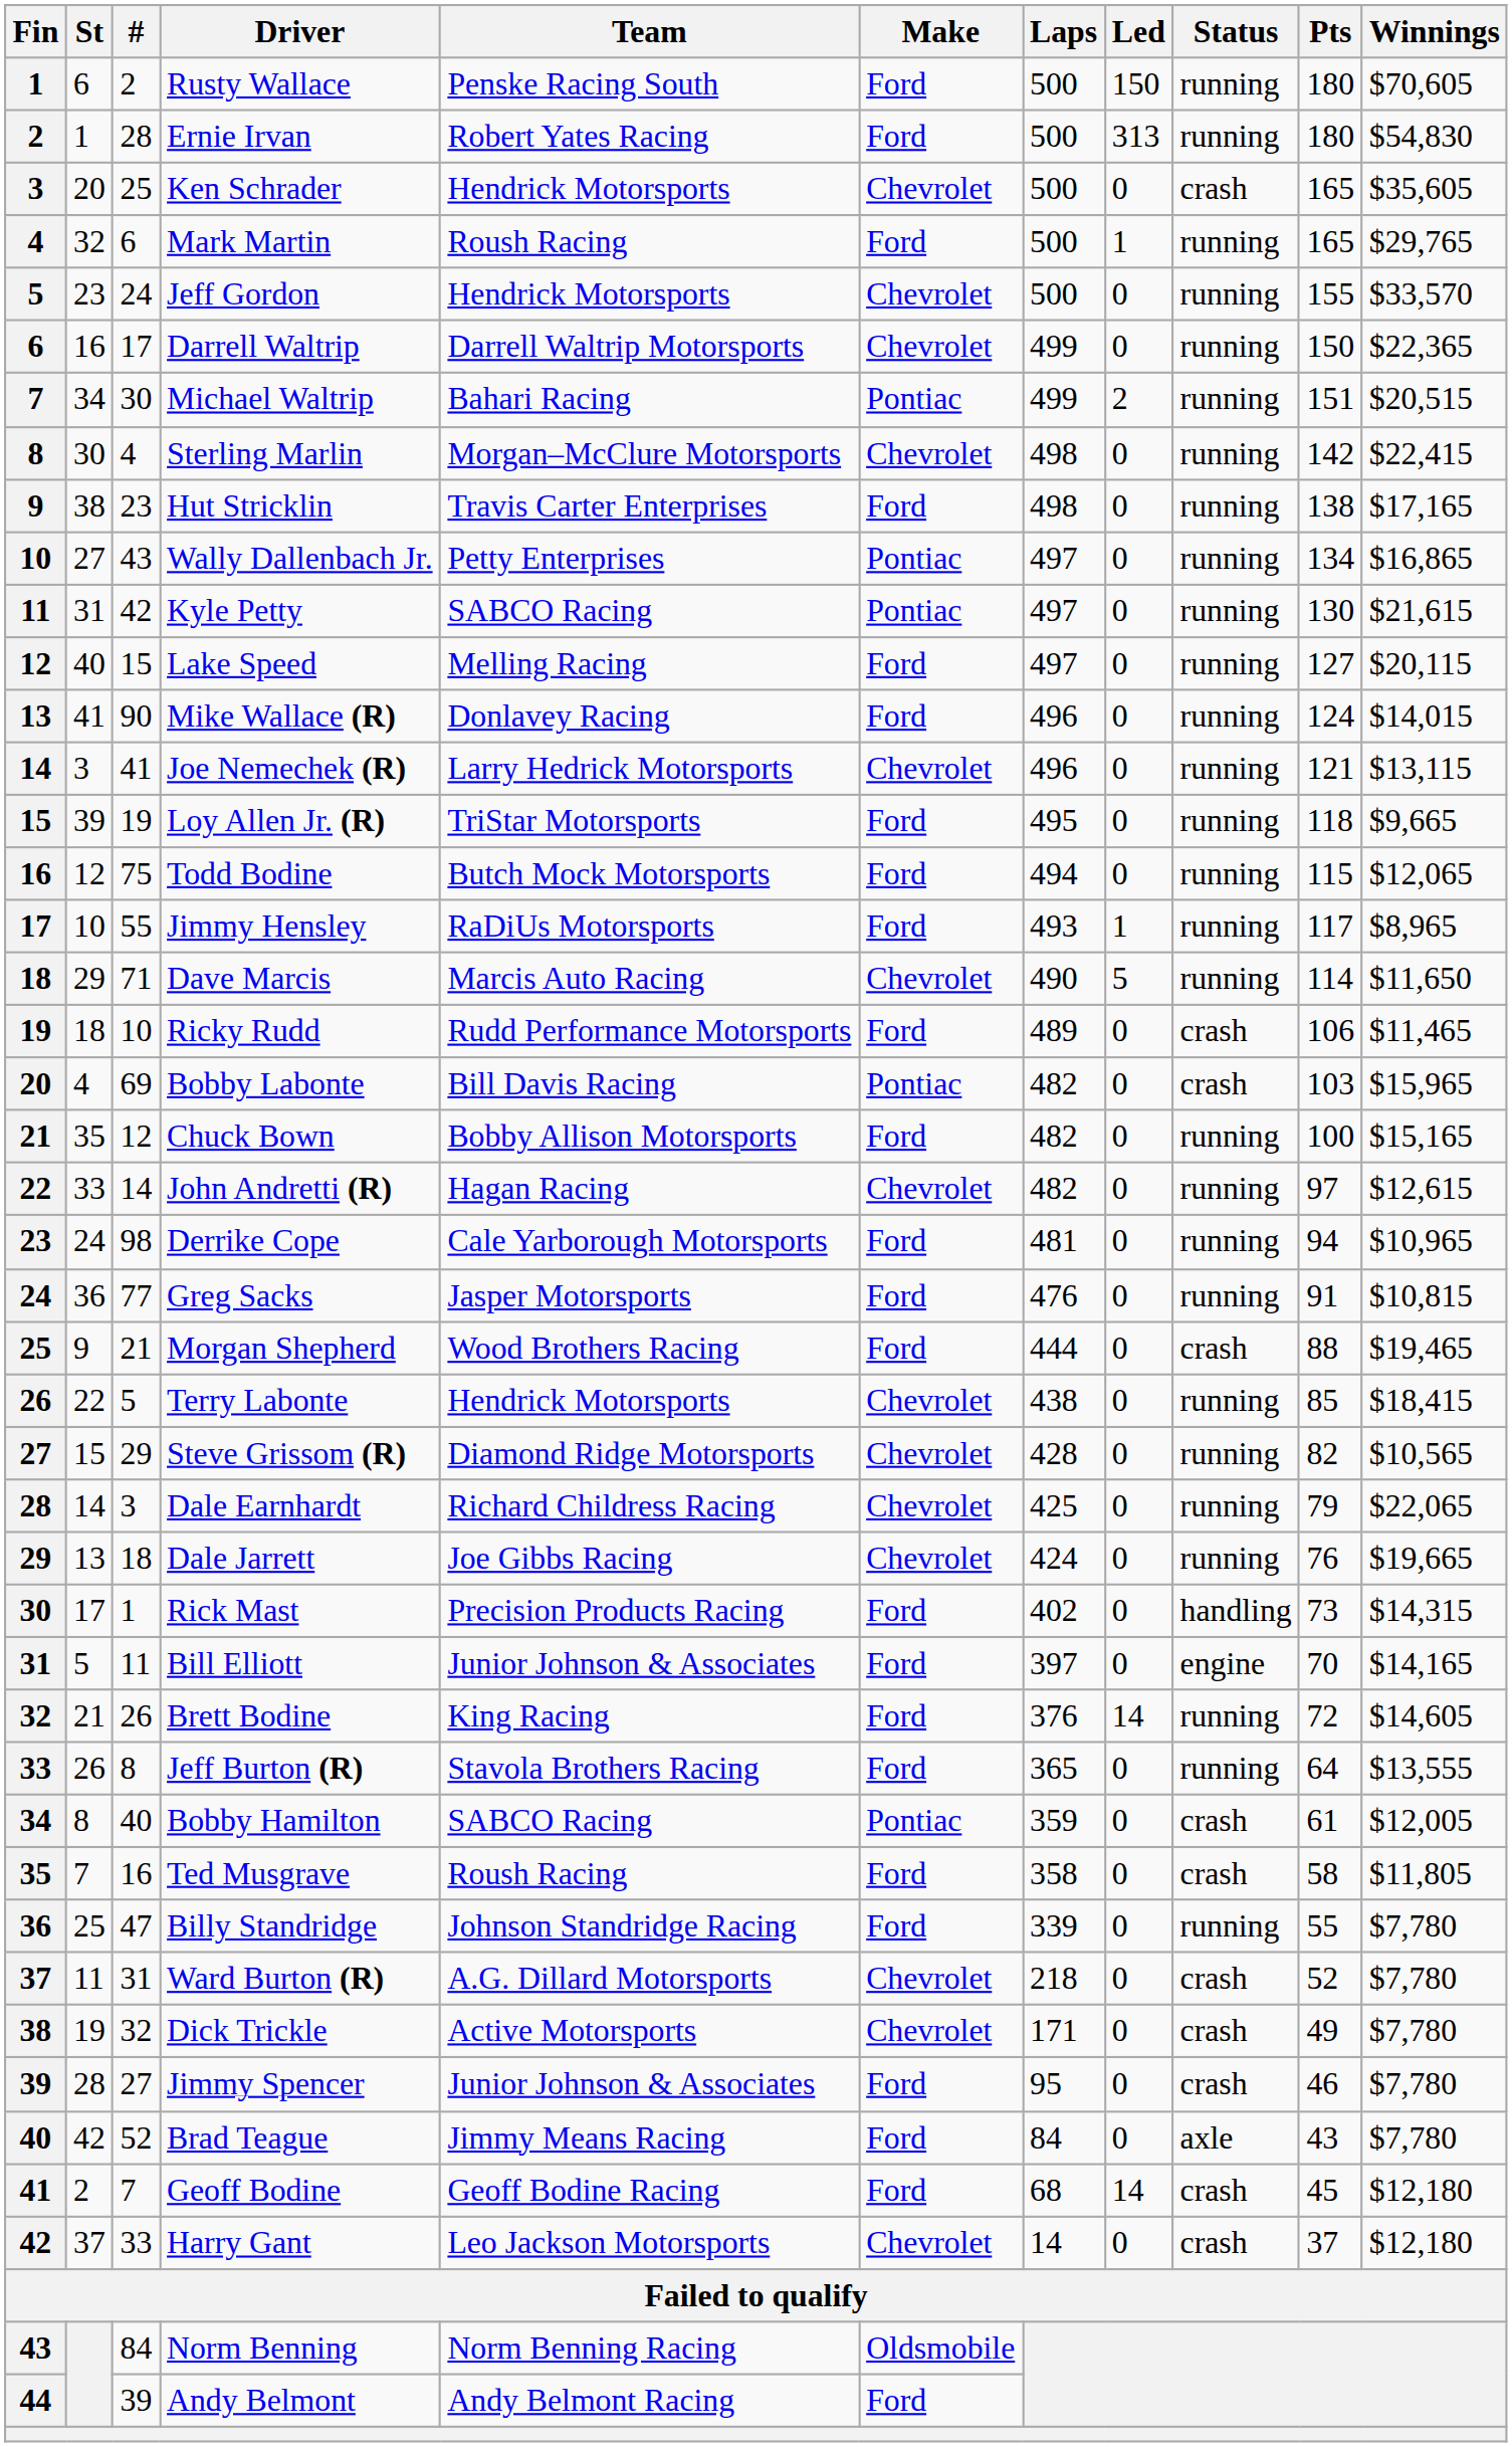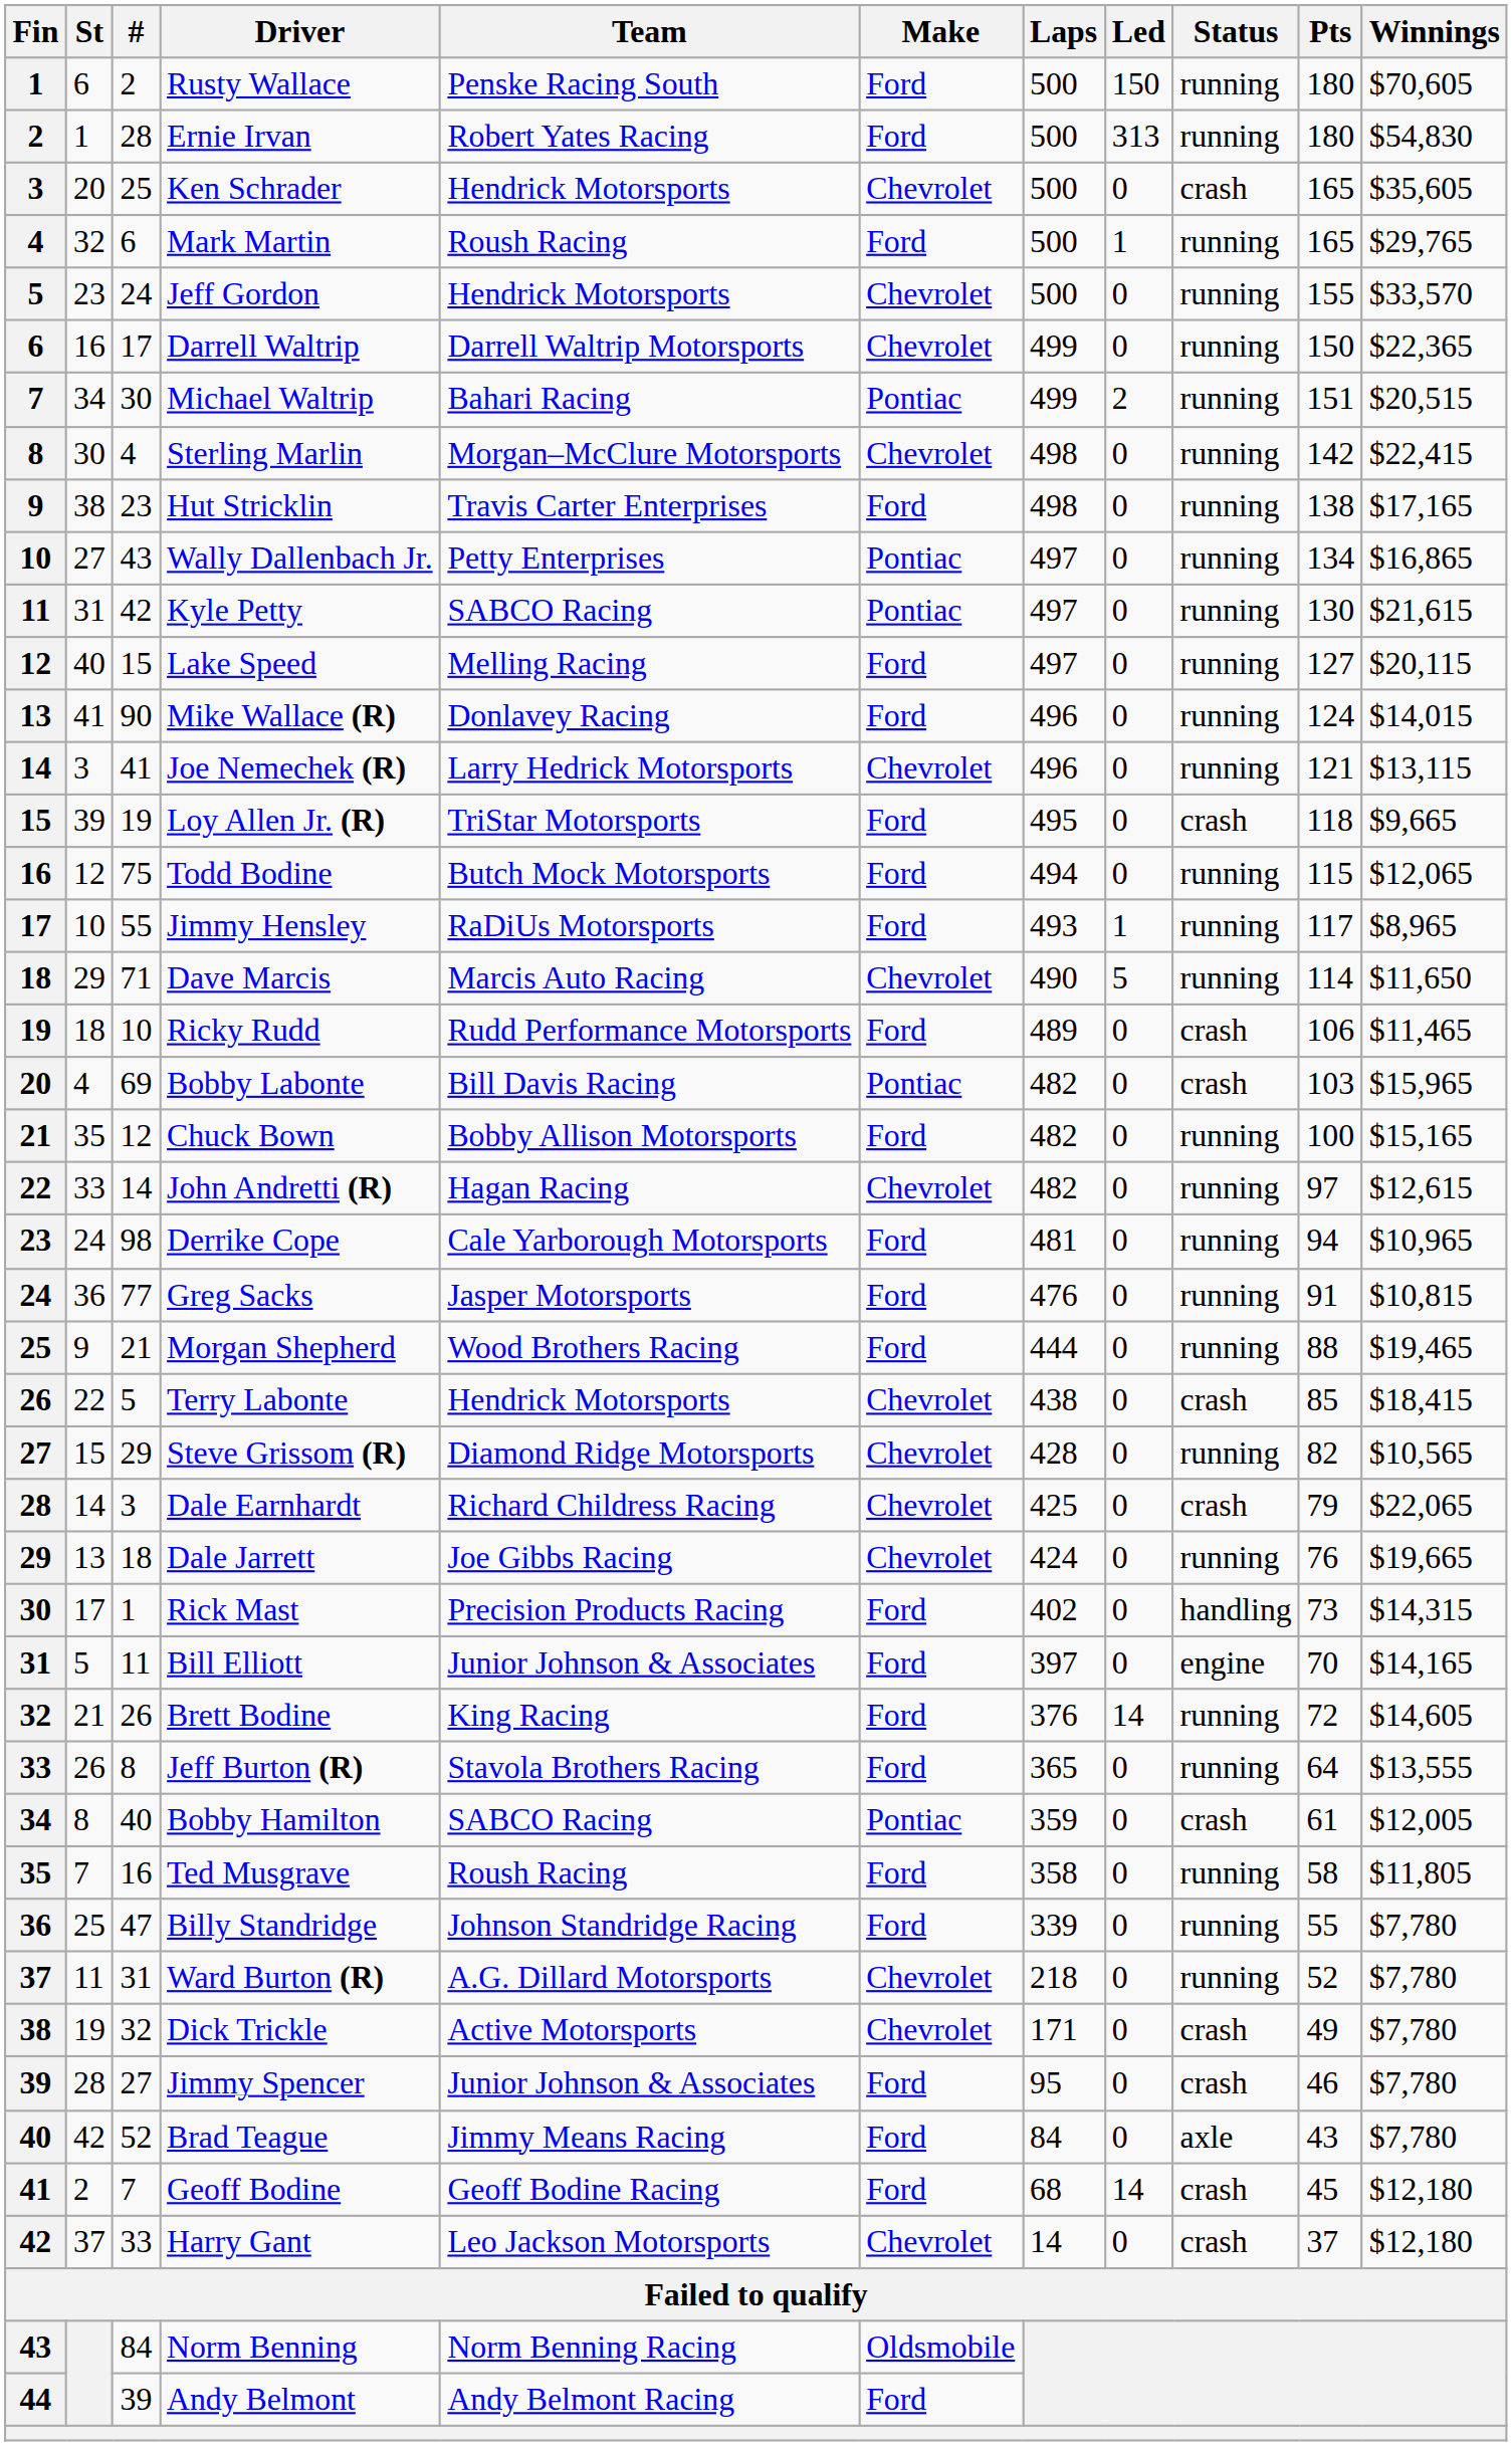Loy Allen Jr. (R) | Status: running -> crash
Morgan Shepherd | Status: crash -> running
Terry Labonte | Status: running -> crash
Dale Earnhardt | Status: running -> crash
Ted Musgrave | Status: crash -> running
Ward Burton (R) | Status: crash -> running
